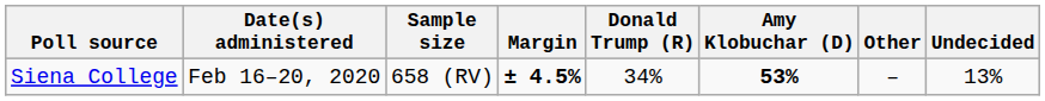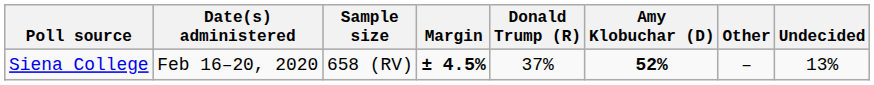Siena College | Donald Trump (R): 34% -> 37%
Siena College | Amy Klobuchar (D): 53% -> 52%
